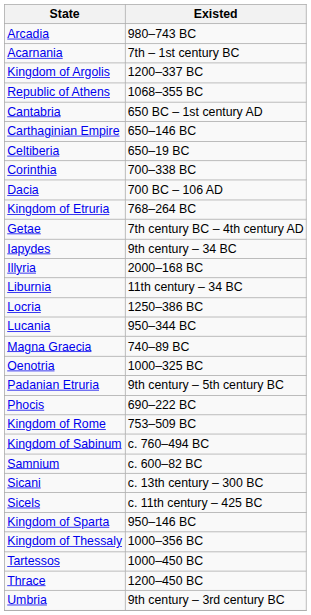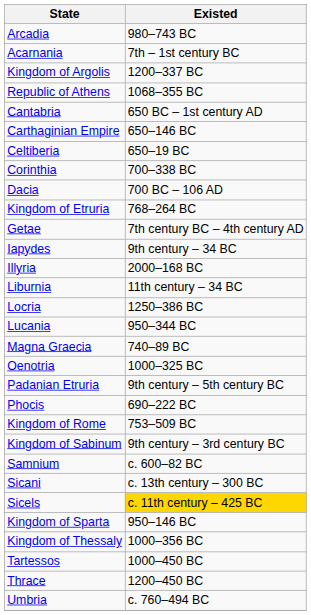Kingdom of Sabinum | Existed: c. 760–494 BC -> 9th century – 3rd century BC
Sicels | Existed: no background -> gold background
Umbria | Existed: 9th century – 3rd century BC -> c. 760–494 BC
